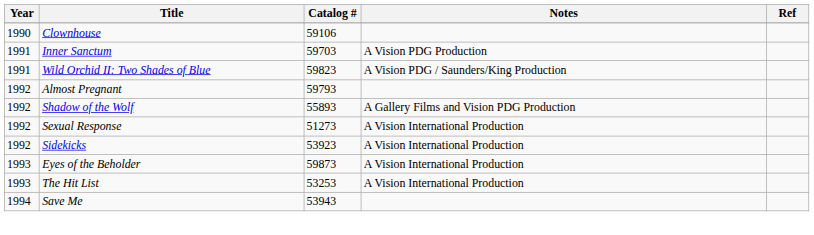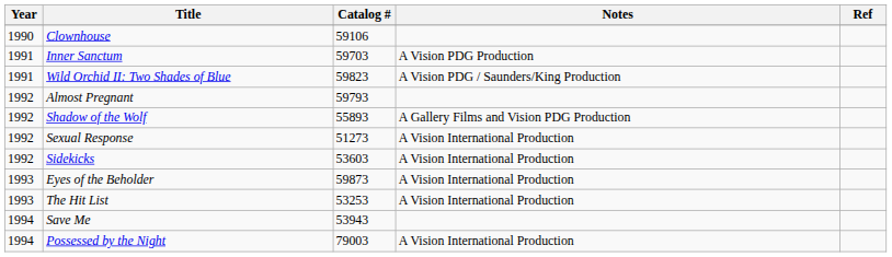Sidekicks | Catalog #: 53923 -> 53603
+ row: 1994 | Possessed by the Night | 79003 | A Vision International Production
